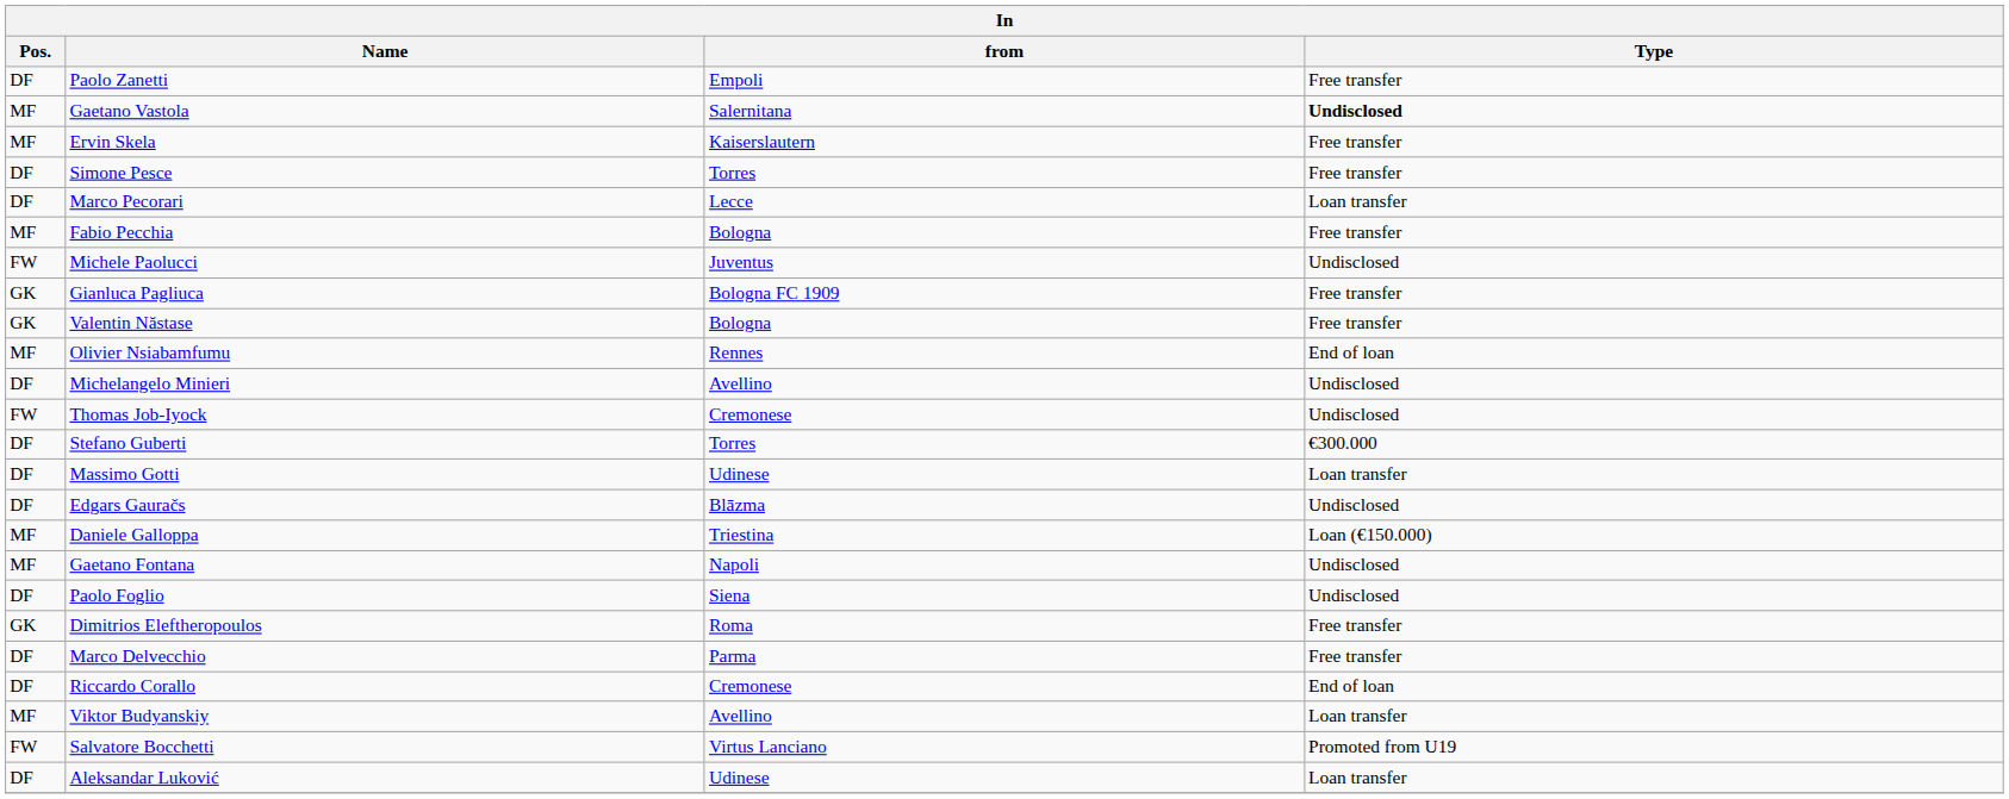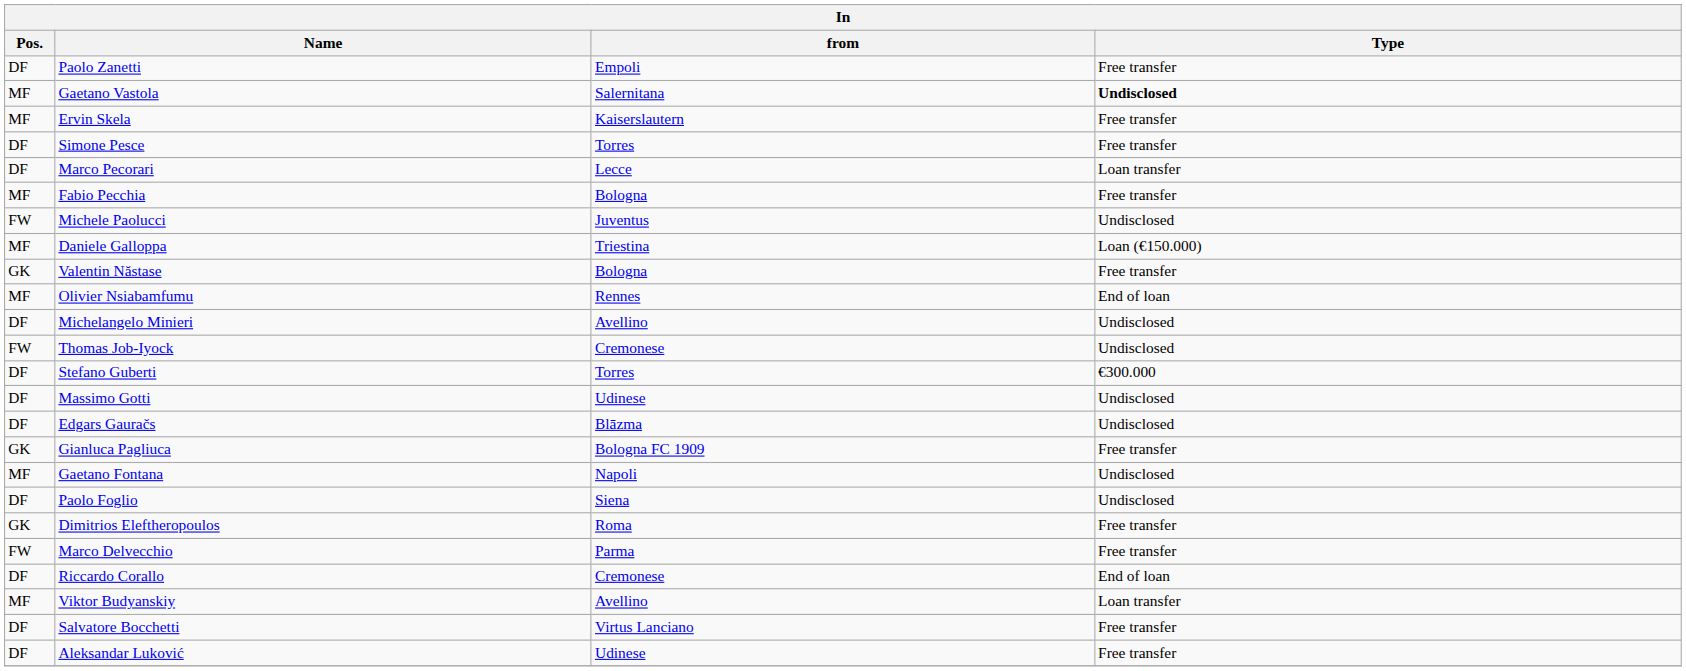rows swapped: Gianluca Pagliuca <-> Daniele Galloppa
Massimo Gotti | Type: Loan transfer -> Undisclosed
Marco Delvecchio | Pos.: DF -> FW
Salvatore Bocchetti | Pos.: FW -> DF
Salvatore Bocchetti | Type: Promoted from U19 -> Free transfer
Aleksandar Luković | Type: Loan transfer -> Free transfer
